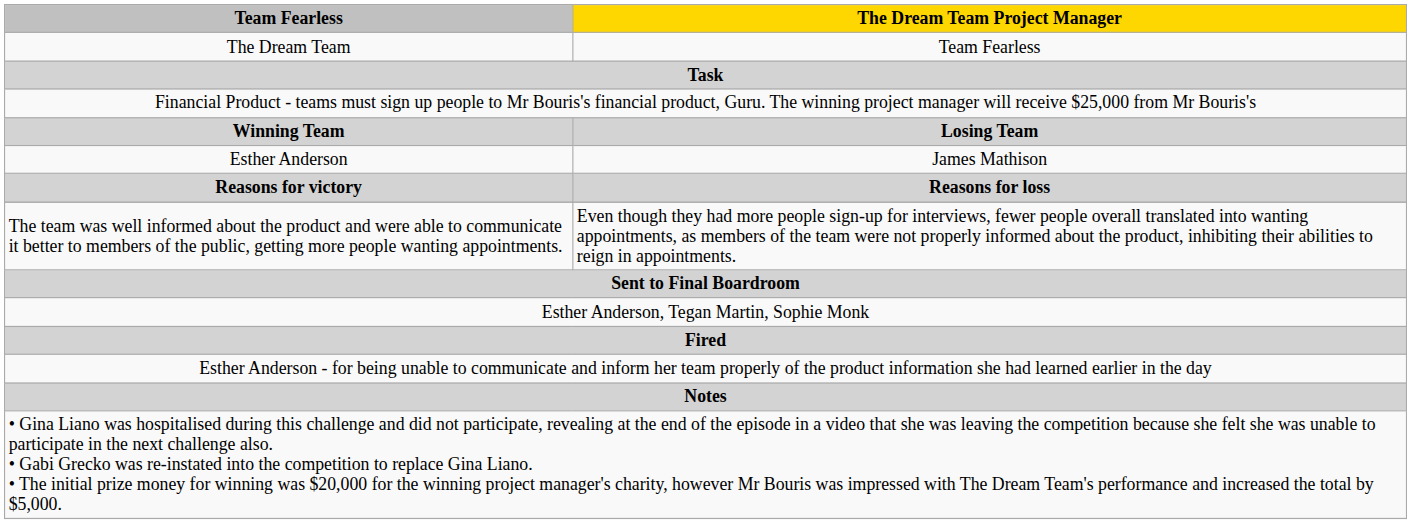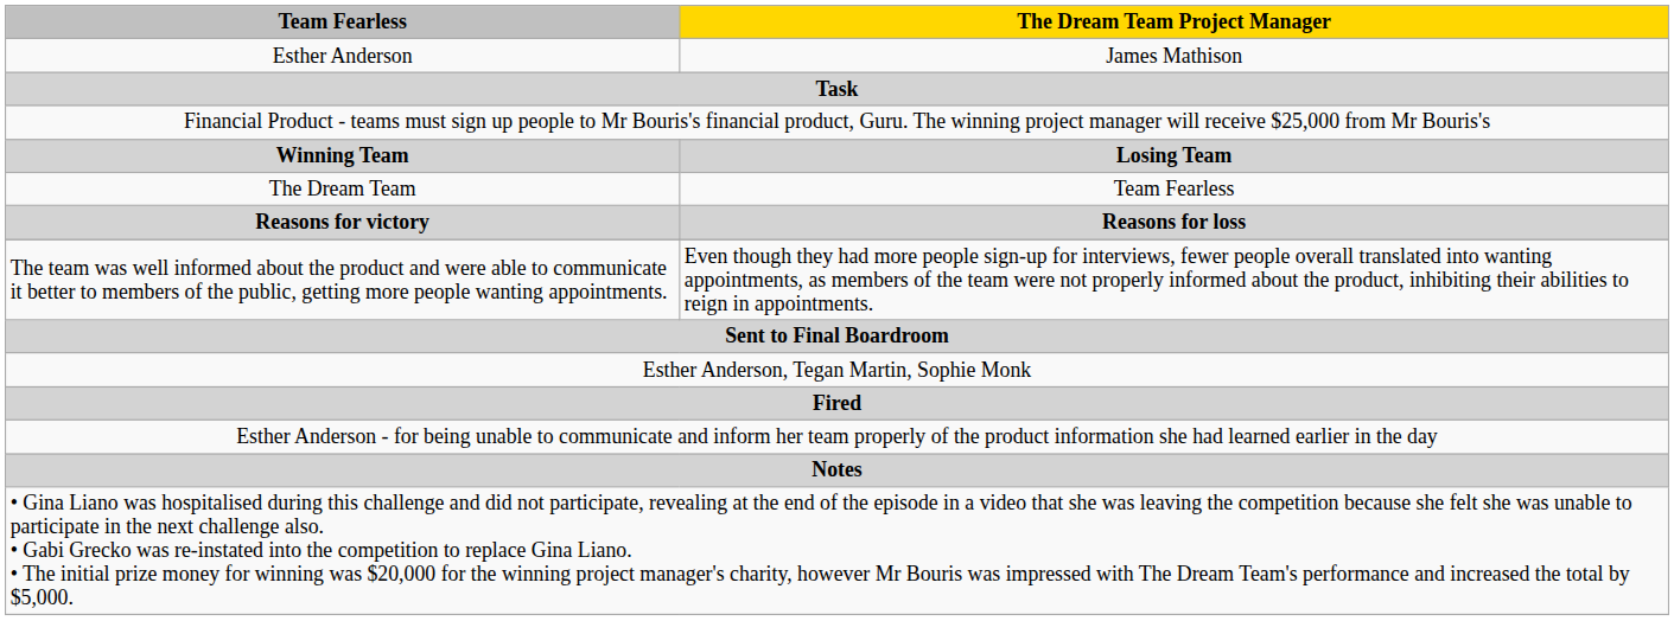rows swapped: Esther Anderson <-> The Dream Team
